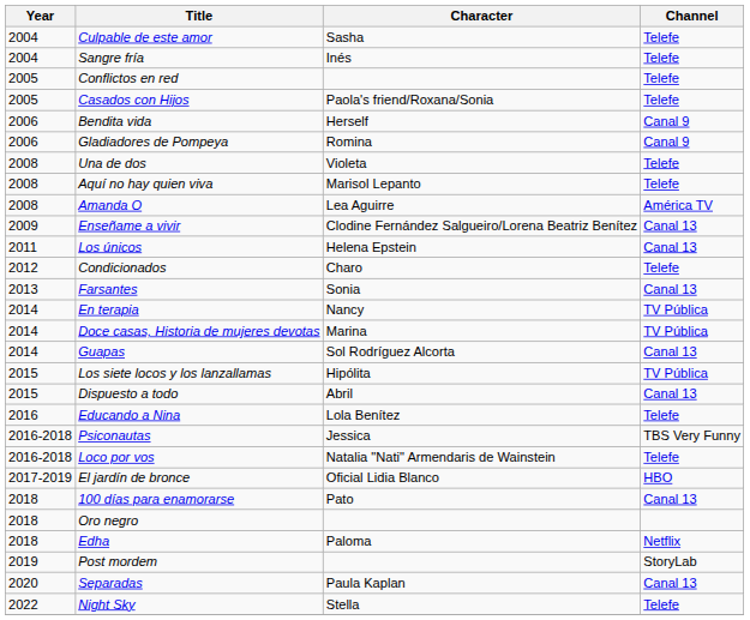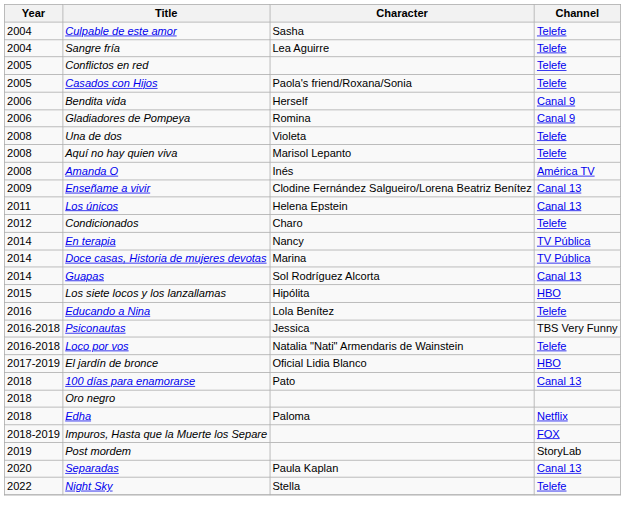Sangre fría | Character: Inés -> Lea Aguirre
Amanda O | Character: Lea Aguirre -> Inés
- row: 2013 | Farsantes | Sonia | Canal 13
Los siete locos y los lanzallamas | Channel: TV Pública -> HBO
- row: 2015 | Dispuesto a todo | Abril | Canal 13
+ row: 2018-2019 | Impuros, Hasta que la Muerte los Separe | FOX
